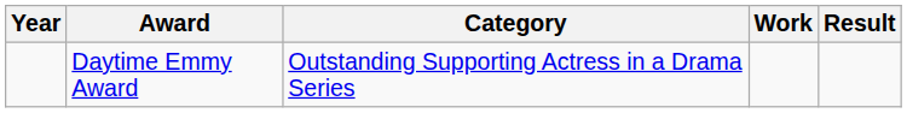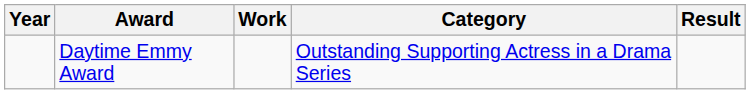columns swapped: Category <-> Work
